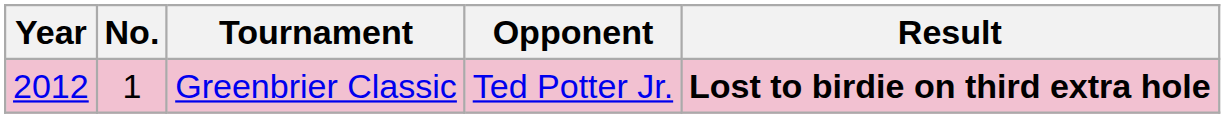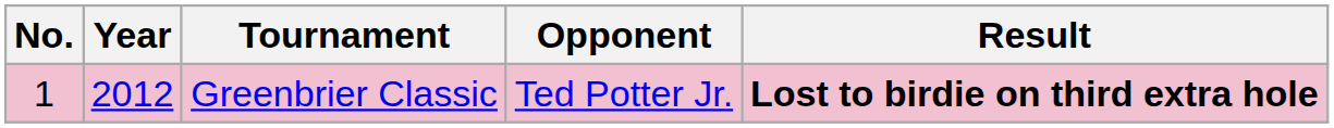columns swapped: No. <-> Year
